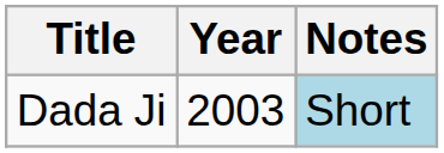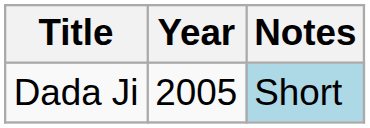Dada Ji | Year: 2003 -> 2005
